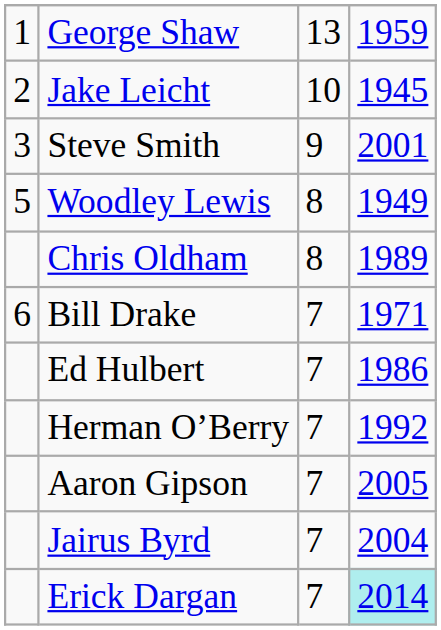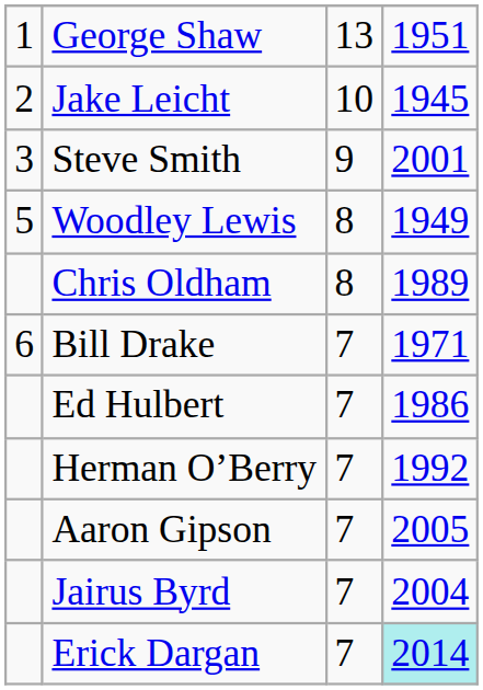George Shaw | column 4: 1959 -> 1951
